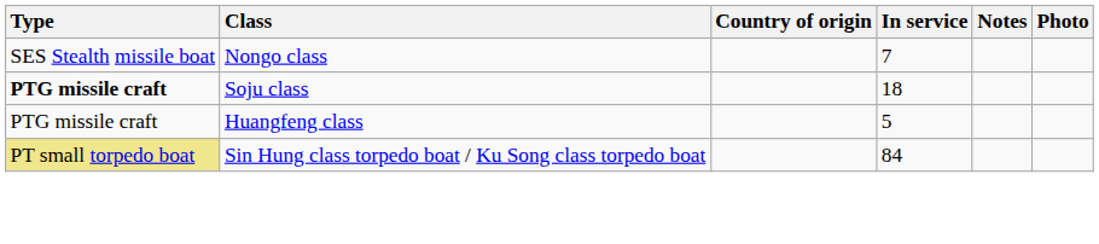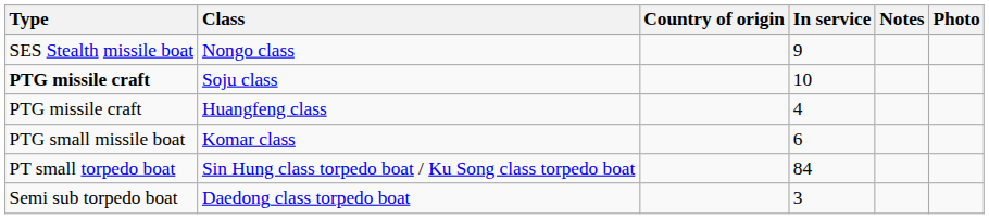Nongo class | In service: 7 -> 9
Soju class | In service: 18 -> 10
Huangfeng class | In service: 5 -> 4
+ row: PTG small missile boat | Komar class | 6
Sin Hung class torpedo boat / Ku Song class torpedo boat | Type: khaki background -> no background
+ row: Semi sub torpedo boat | Daedong class torpedo boat | 3
